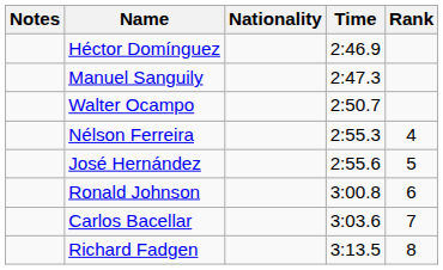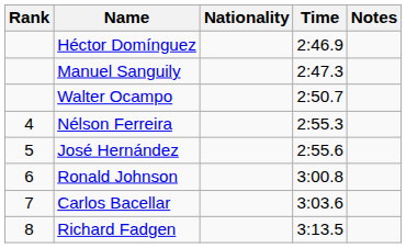columns swapped: Rank <-> Notes
